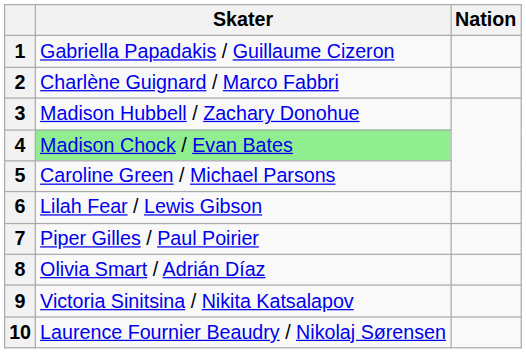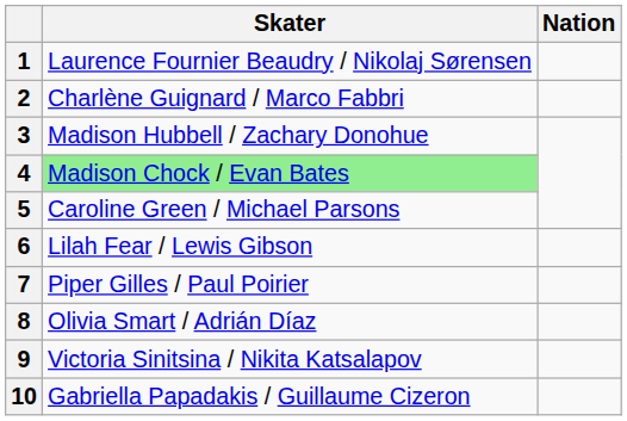1 | Skater: Gabriella Papadakis / Guillaume Cizeron -> Laurence Fournier Beaudry / Nikolaj Sørensen
10 | Skater: Laurence Fournier Beaudry / Nikolaj Sørensen -> Gabriella Papadakis / Guillaume Cizeron
